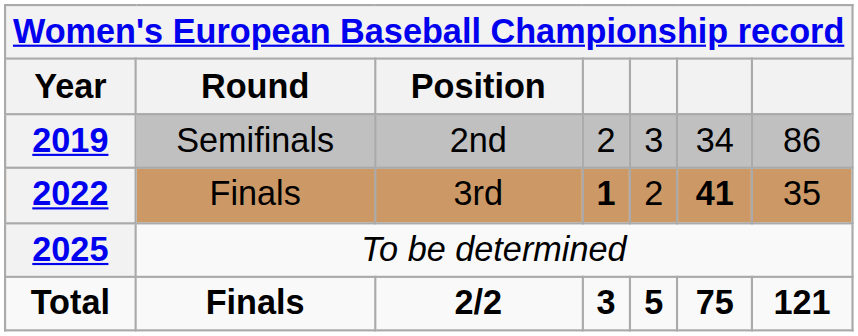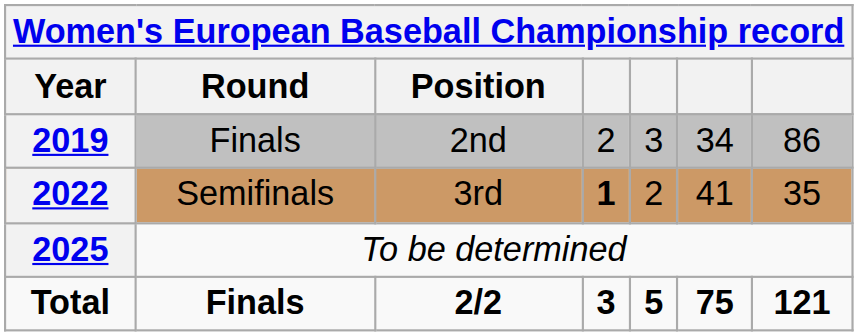2nd | Round: Semifinals -> Finals
3rd | Round: Finals -> Semifinals
3rd | column 6: bold -> normal
